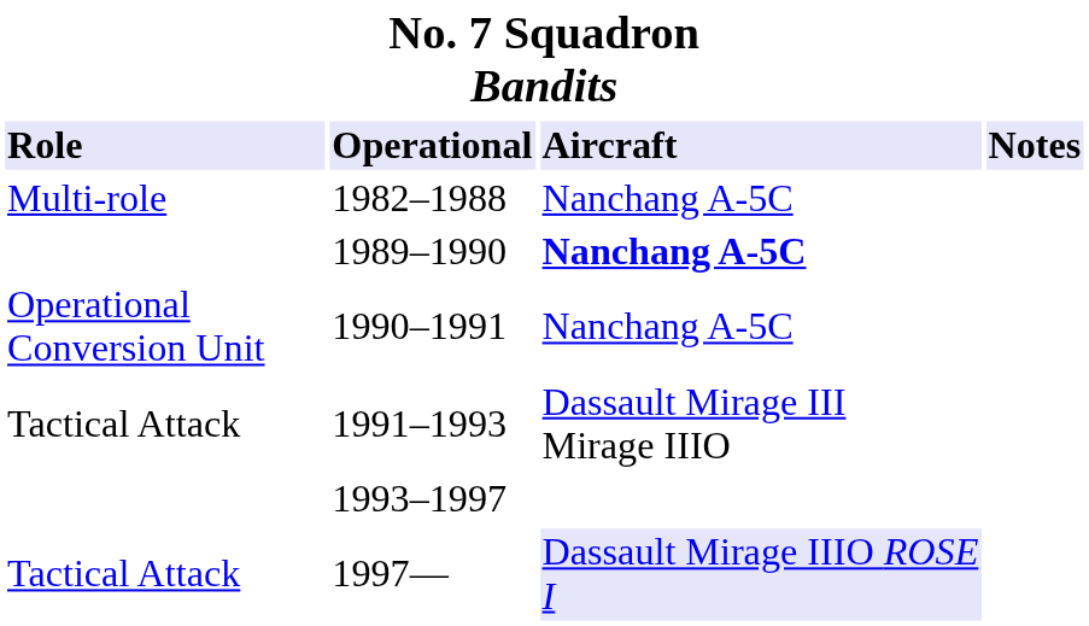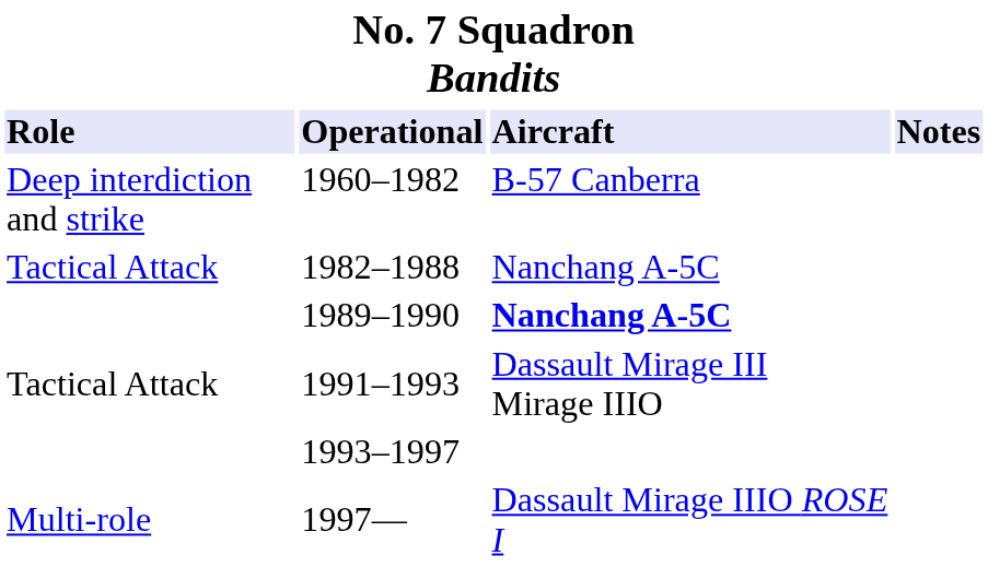+ row: Deep interdiction and strike | 1960–1982 | B-57 Canberra
1982–1988 | Role: Multi-role -> Tactical Attack
- row: Operational Conversion Unit | 1990–1991 | Nanchang A-5C
1997— | Role: Tactical Attack -> Multi-role
1997— | Aircraft: lavender background -> no background
